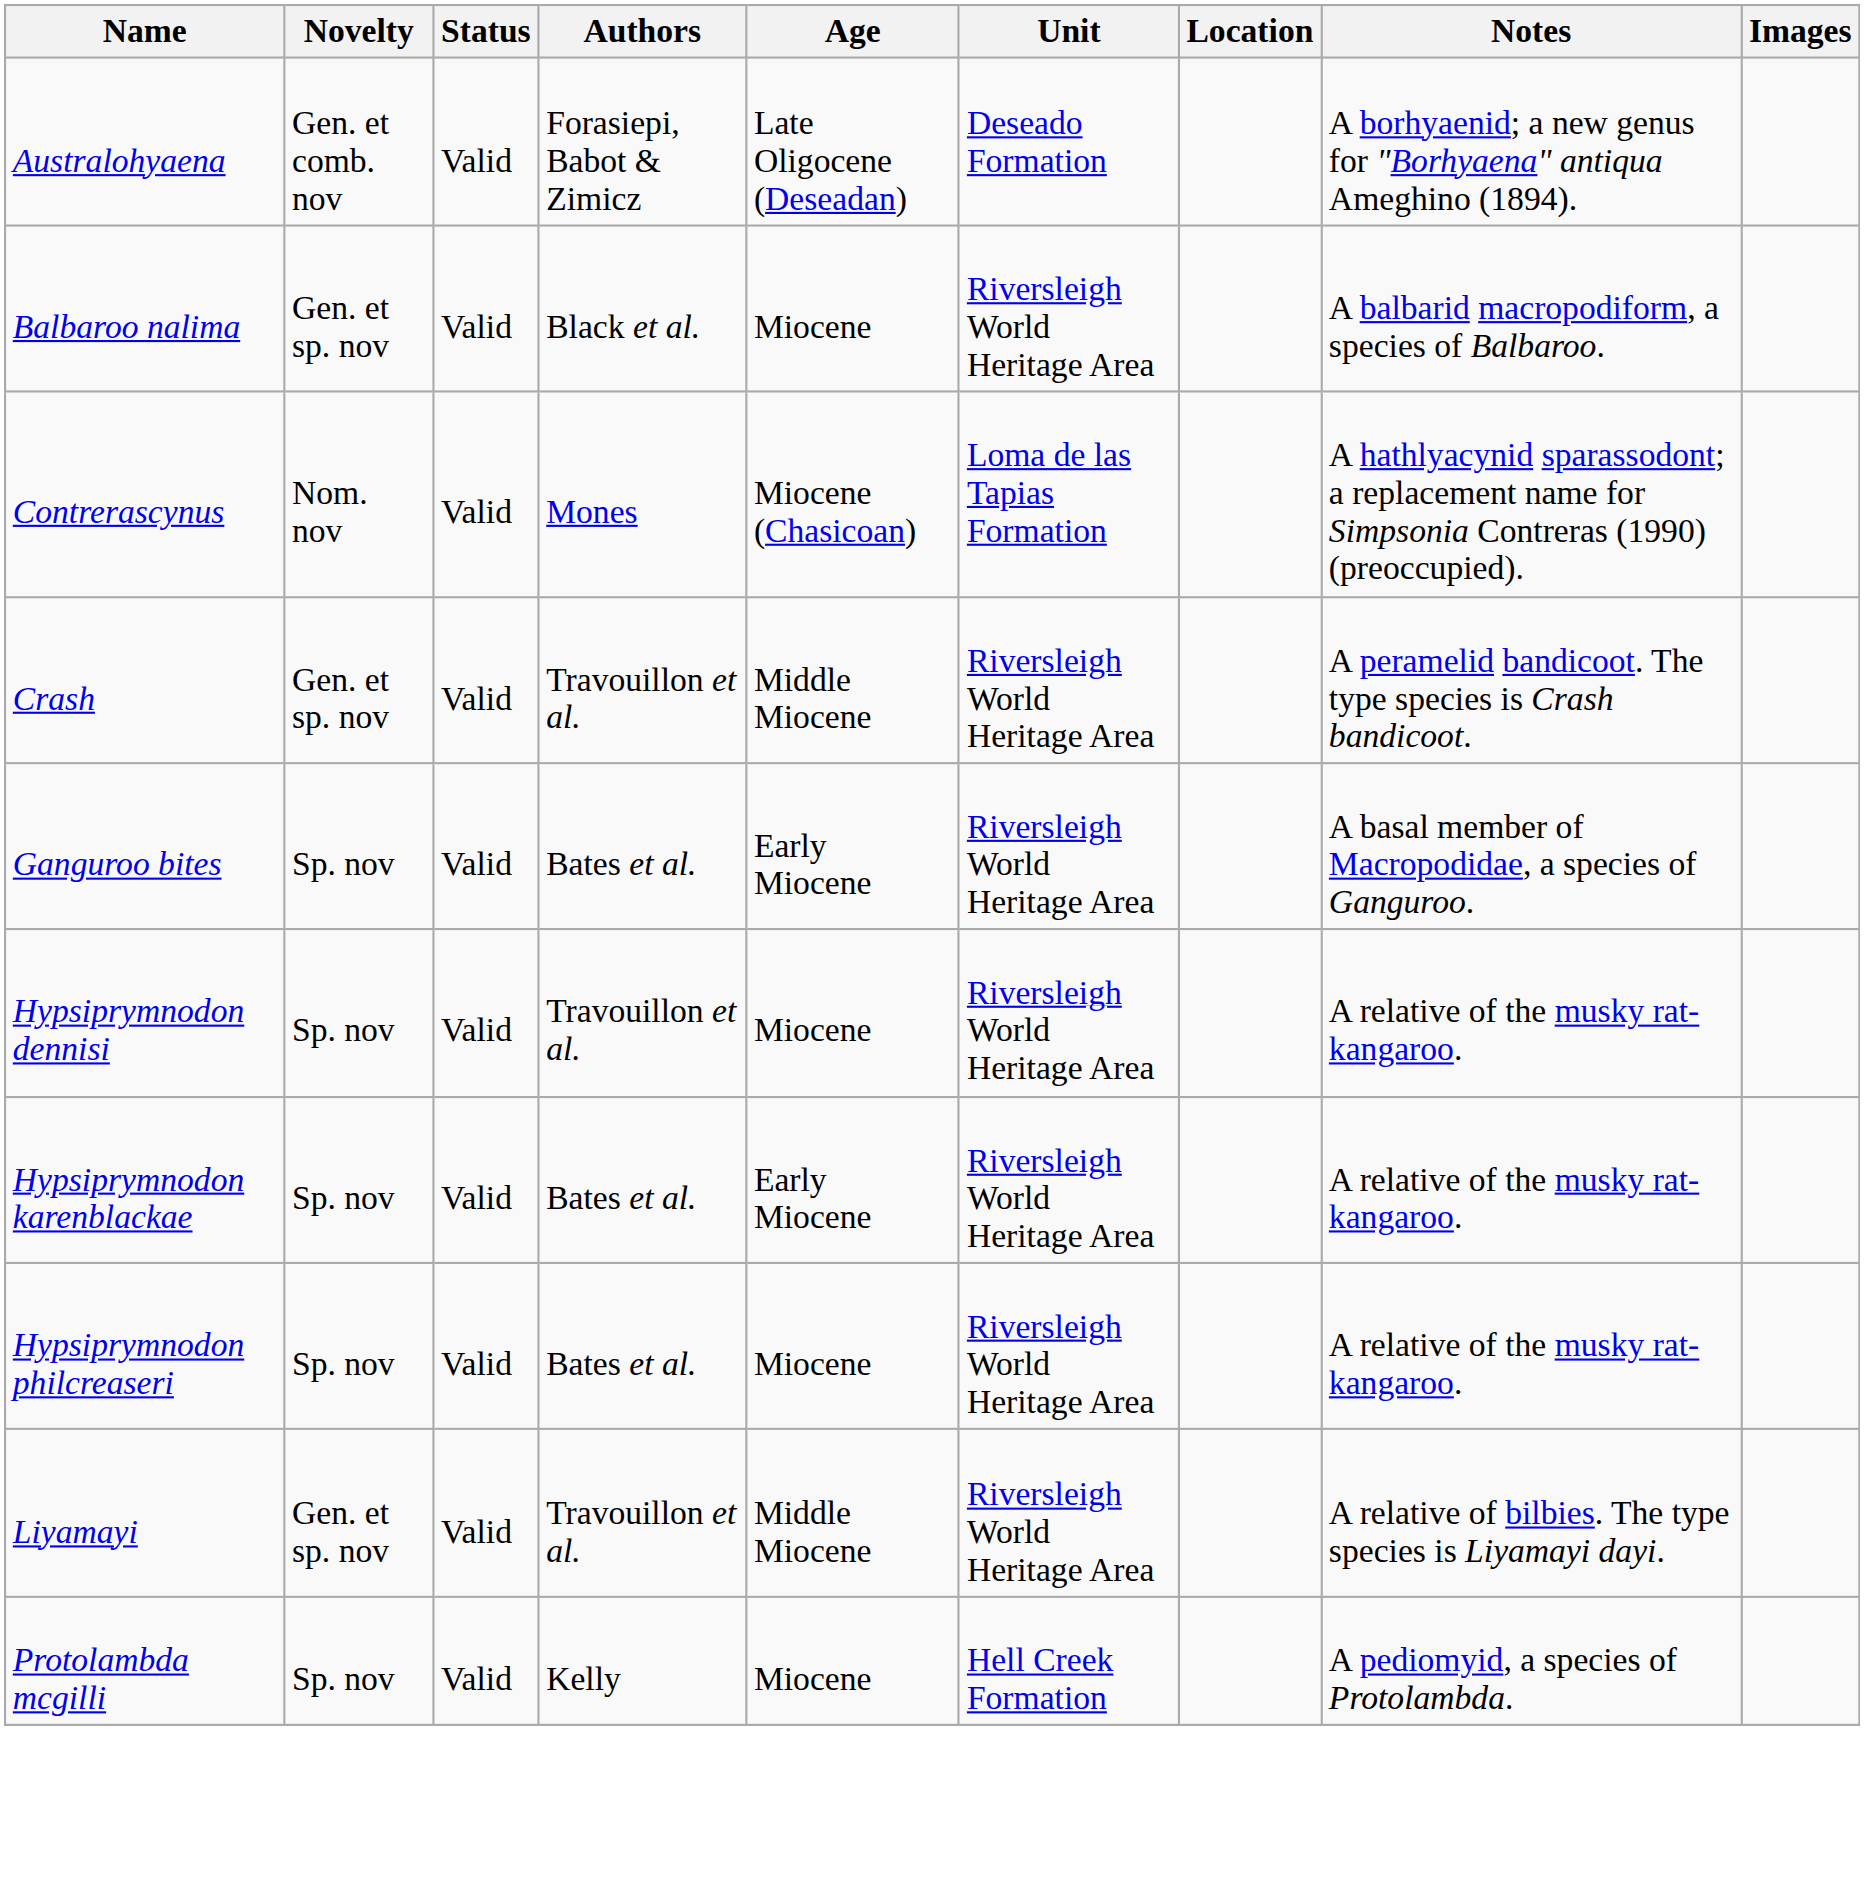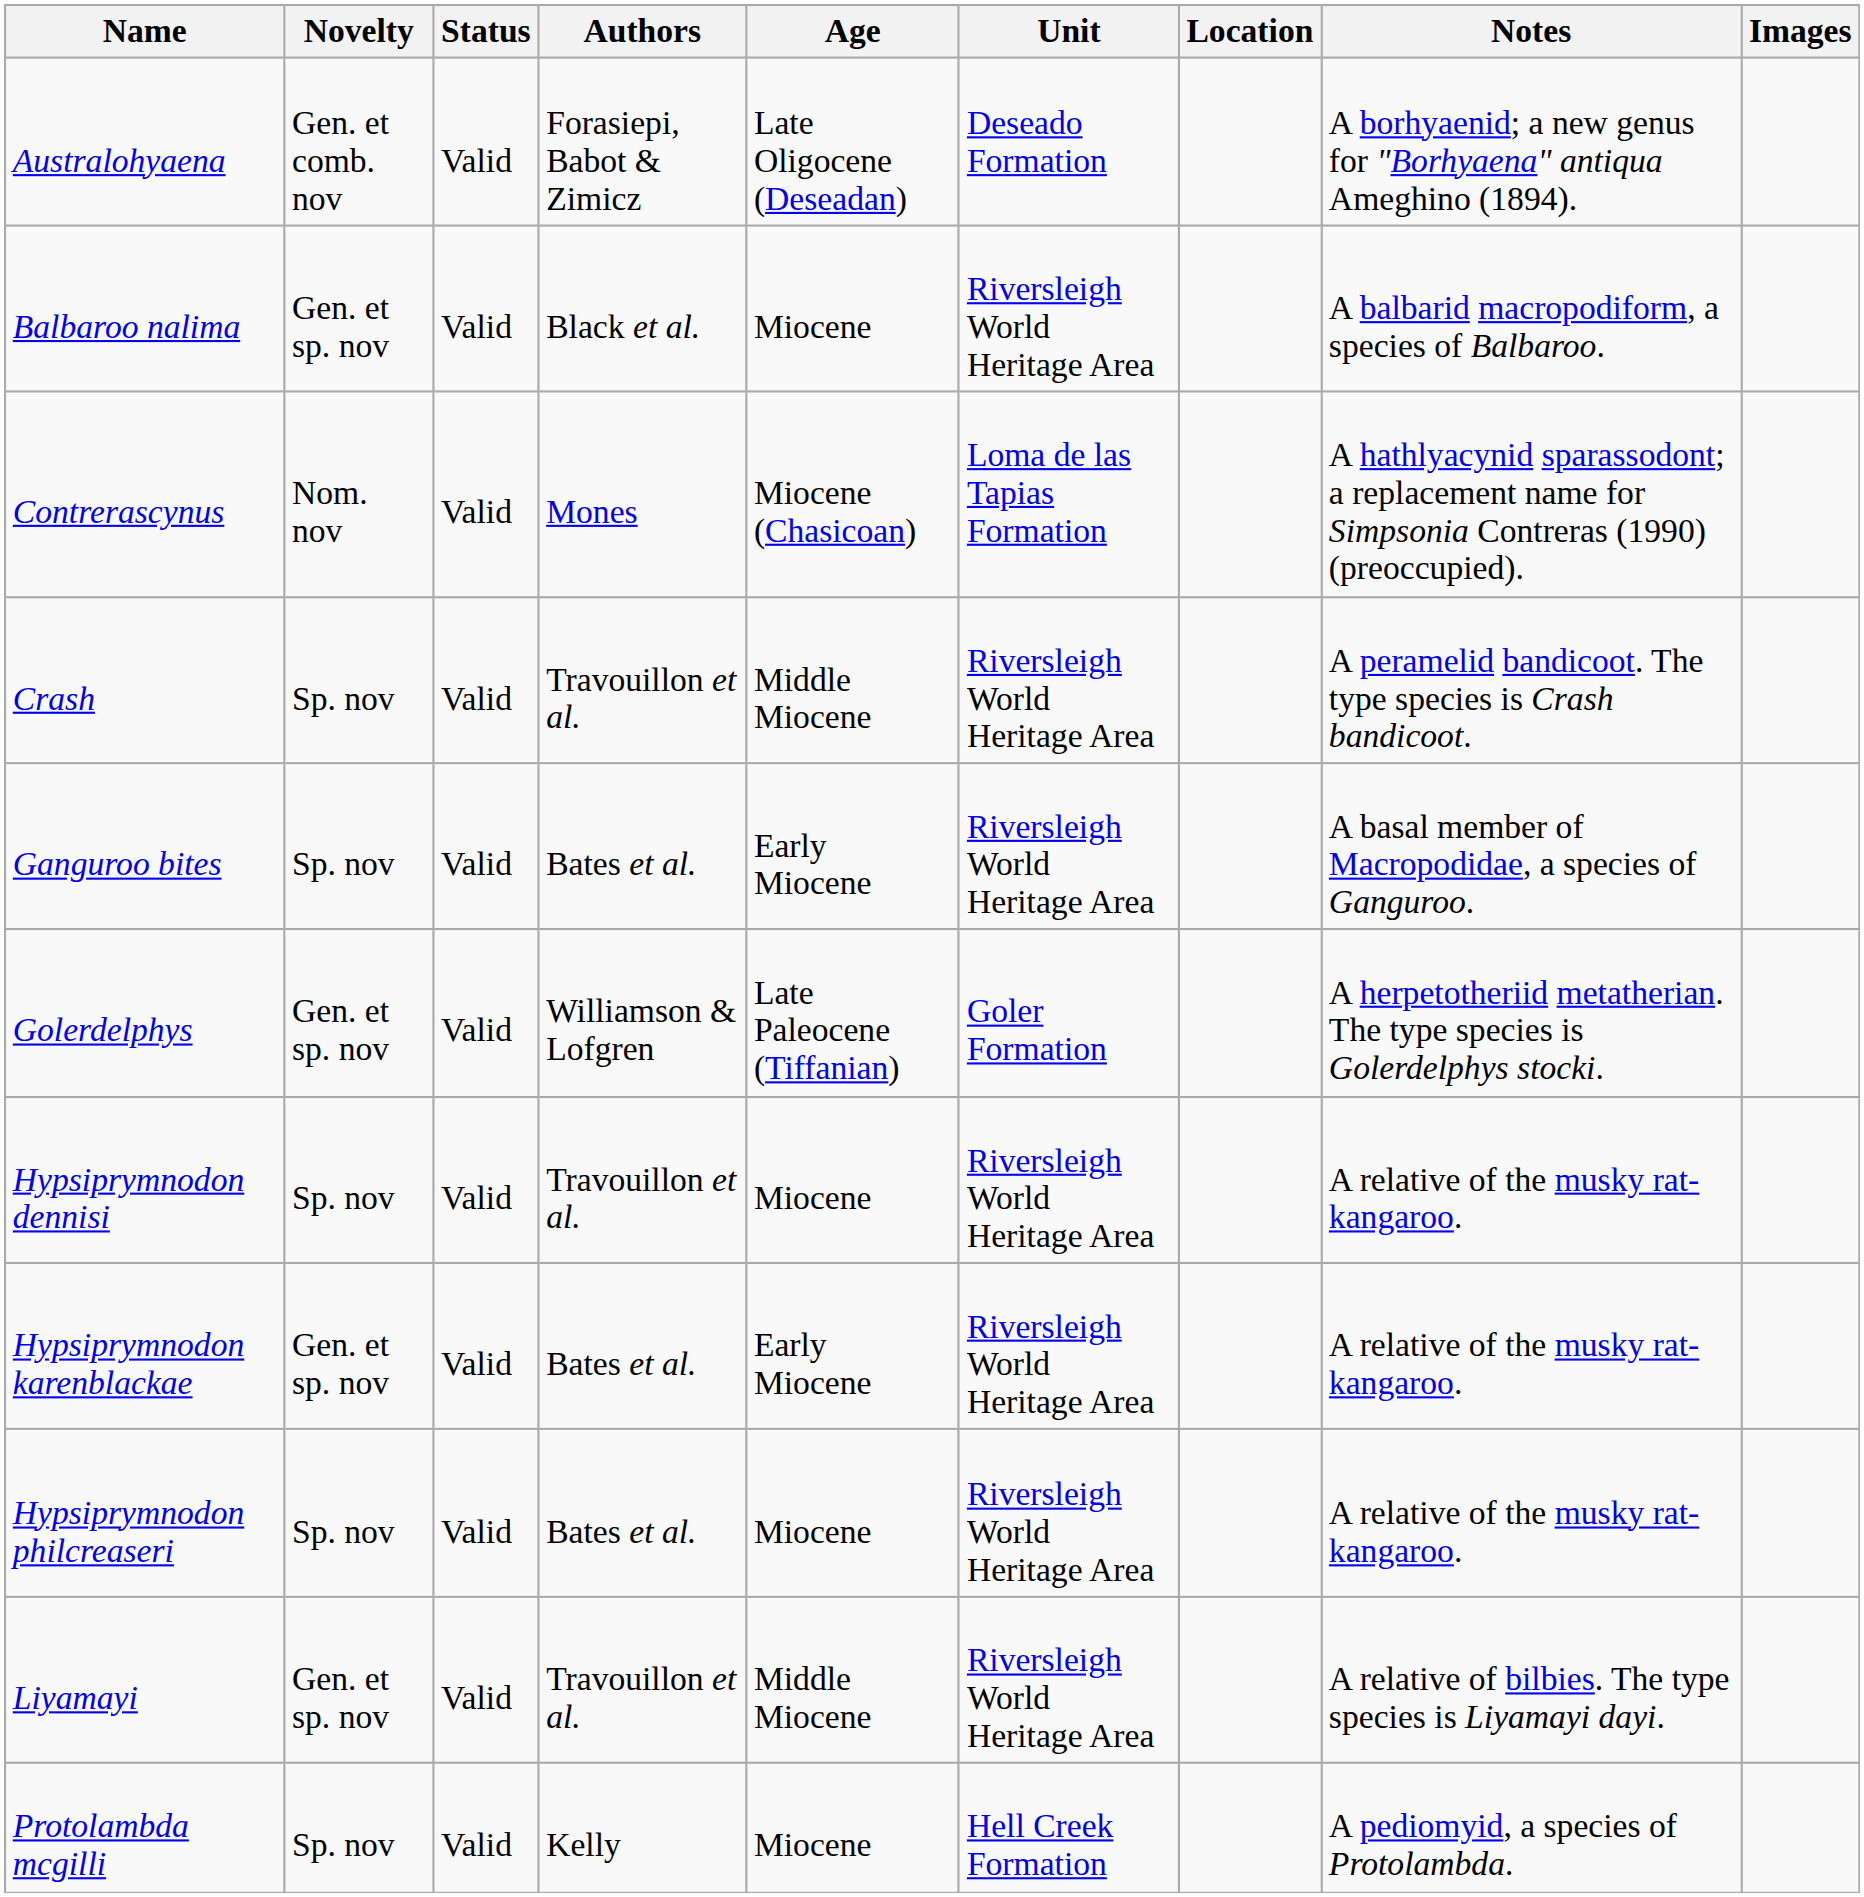Crash | Novelty: Gen. et sp. nov -> Sp. nov
+ row: Golerdelphys | Gen. et sp. nov | Valid | Williamson & Lofgren | Late Paleocene (Tiffanian) | Goler Formation | A herpetotheriid metatherian. The type species is Golerdelphys stocki.
Hypsiprymnodon karenblackae | Novelty: Sp. nov -> Gen. et sp. nov
